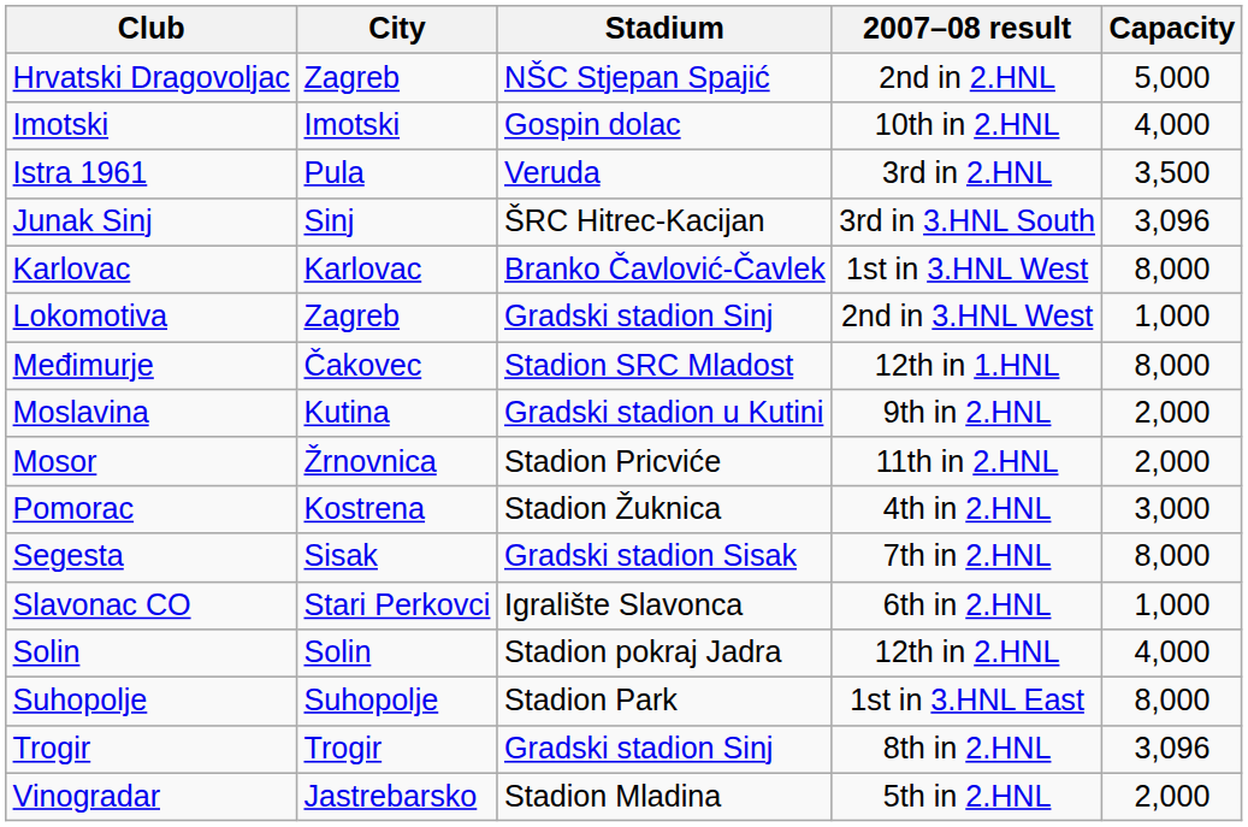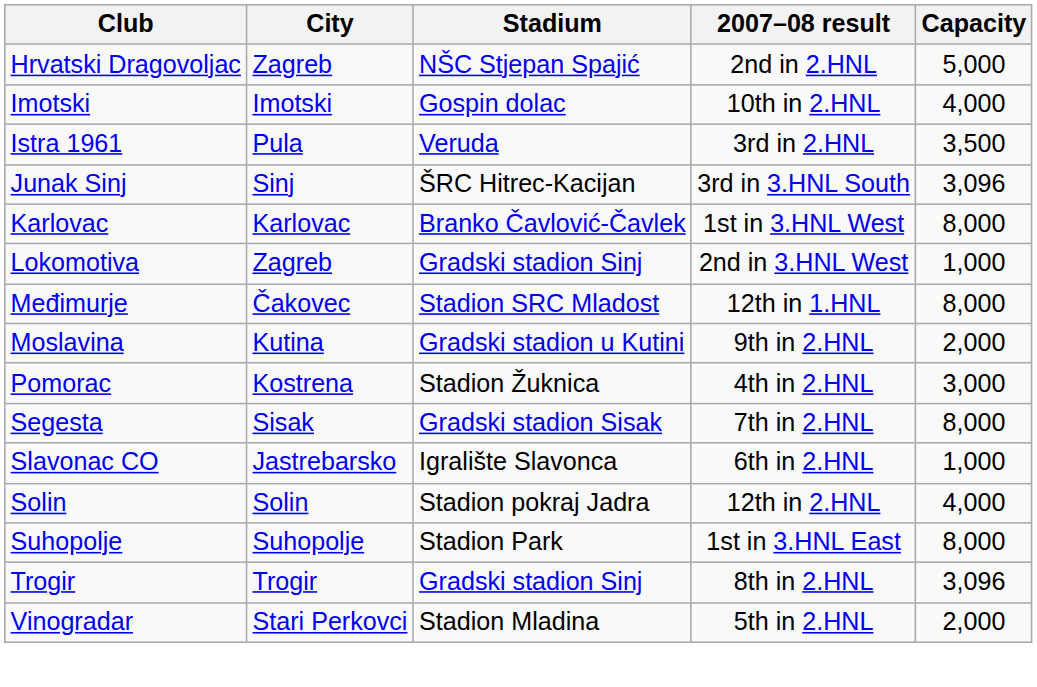- row: Mosor | Žrnovnica | Stadion Pricviće | 11th in 2.HNL | 2,000
Slavonac CO | City: Stari Perkovci -> Jastrebarsko
Vinogradar | City: Jastrebarsko -> Stari Perkovci
